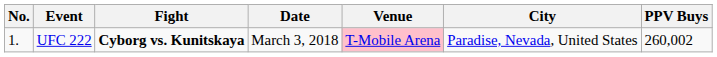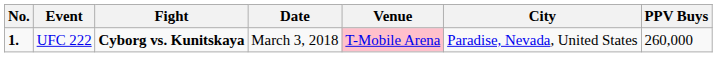UFC 222 | No.: normal -> bold
UFC 222 | PPV Buys: 260,002 -> 260,000
